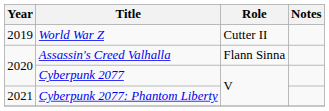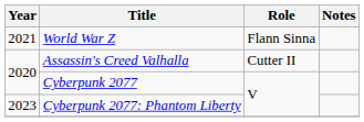World War Z | Year: 2019 -> 2021
World War Z | Role: Cutter II -> Flann Sinna
Assassin's Creed Valhalla | Role: Flann Sinna -> Cutter II
Cyberpunk 2077: Phantom Liberty | Year: 2021 -> 2023
